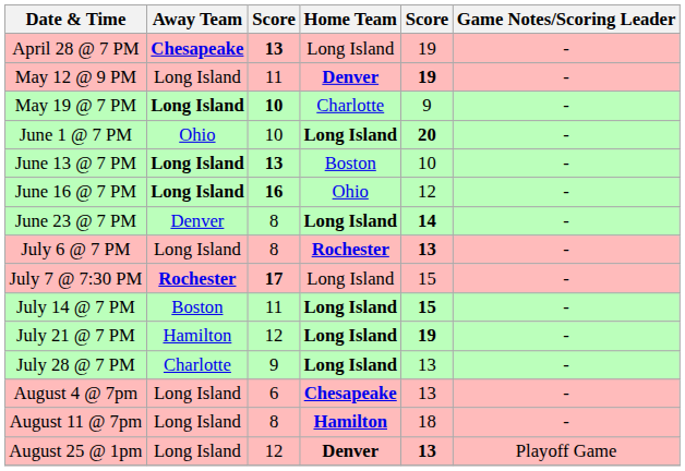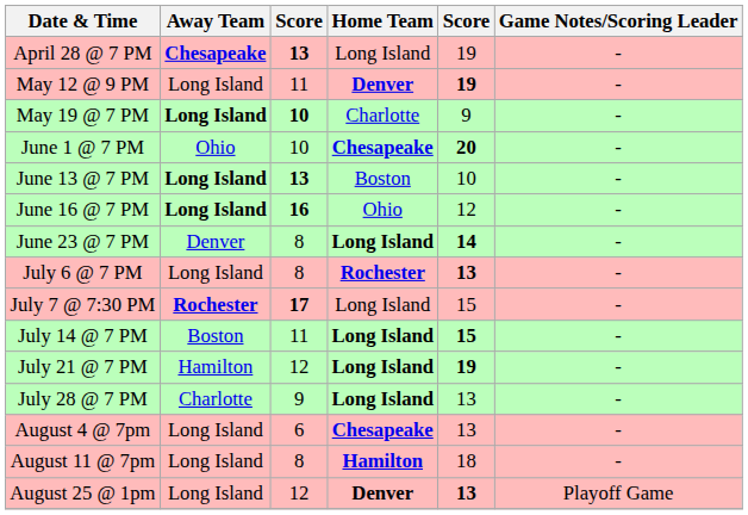June 1 @ 7 PM | Home Team: Long Island -> Chesapeake
